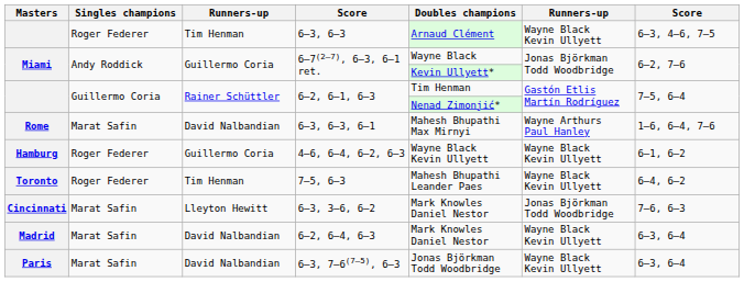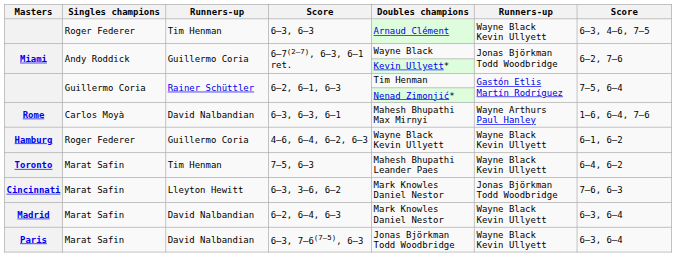6–3, 6–3, 6–1 | Singles champions: Marat Safin -> Carlos Moyà
7–5, 6–3 | Singles champions: Roger Federer -> Marat Safin
